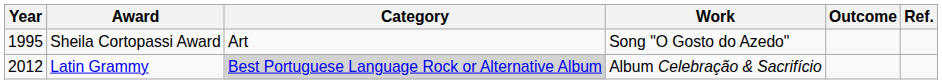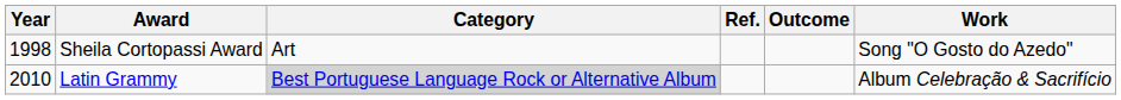columns swapped: Work <-> Ref.
Sheila Cortopassi Award | Year: 1995 -> 1998
Latin Grammy | Year: 2012 -> 2010
